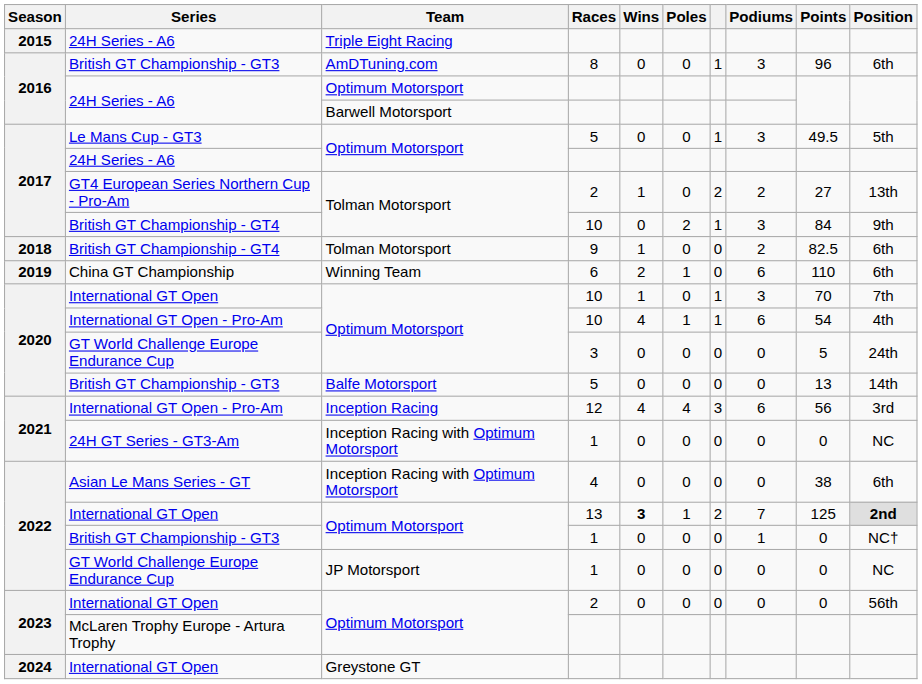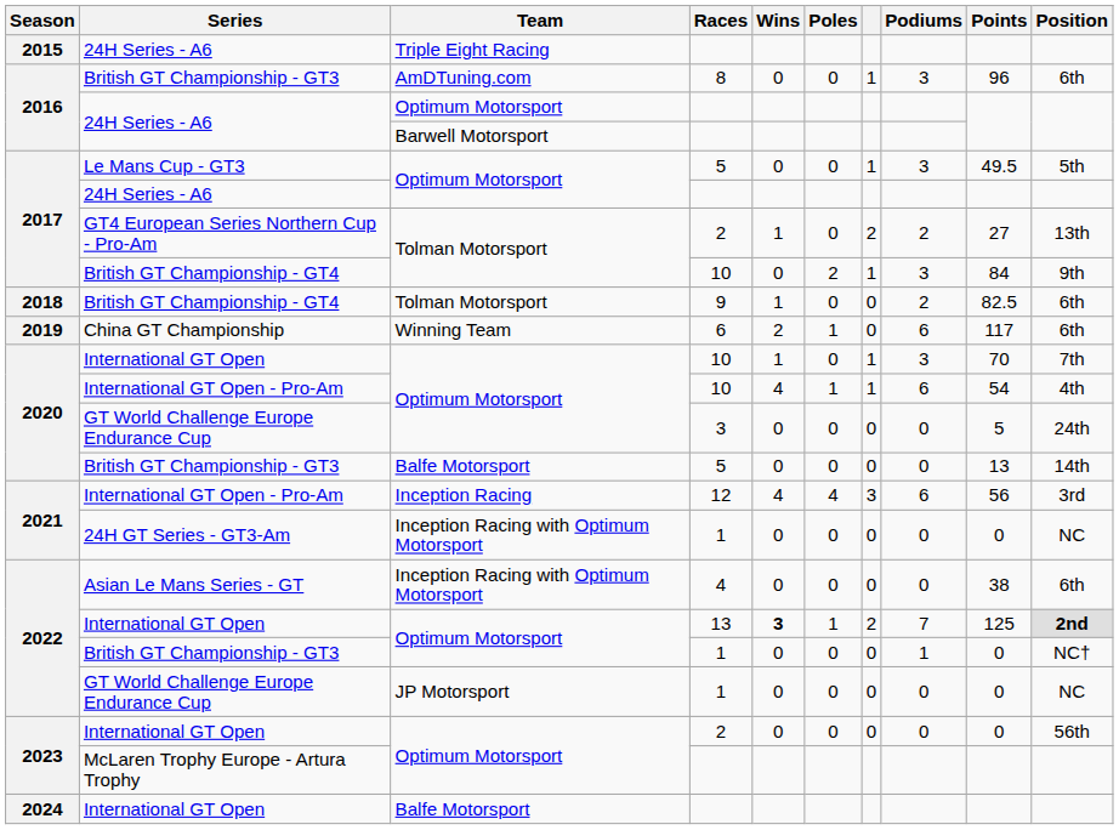China GT Championship | Points: 110 -> 117
2024 / International GT Open | Team: Greystone GT -> Balfe Motorsport
